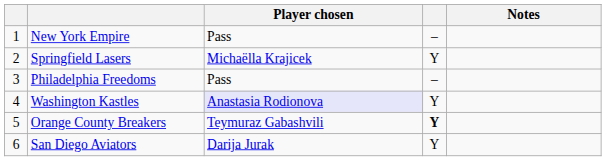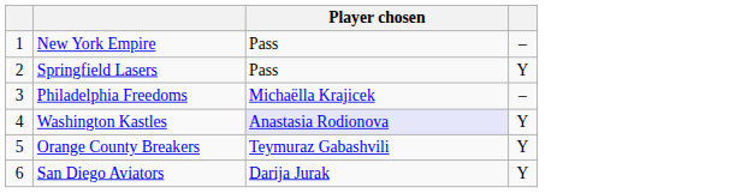- column: Notes
Springfield Lasers | Player chosen: Michaëlla Krajicek -> Pass
Philadelphia Freedoms | Player chosen: Pass -> Michaëlla Krajicek
Orange County Breakers | column 4: bold -> normal
